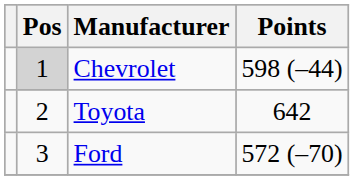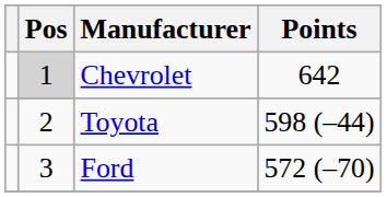Chevrolet | Points: 598 (–44) -> 642
Toyota | Points: 642 -> 598 (–44)
